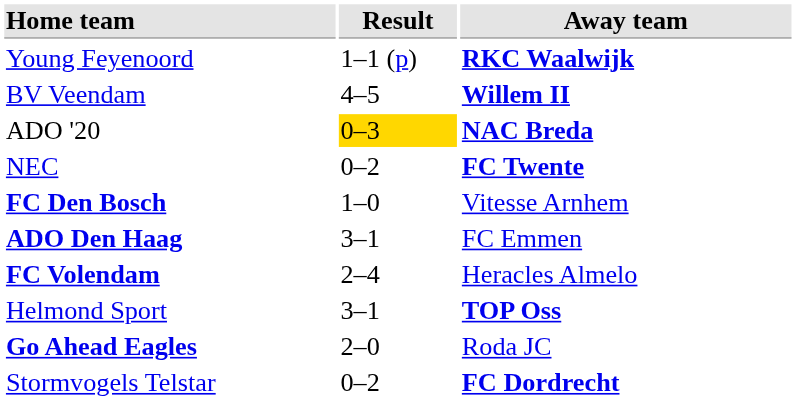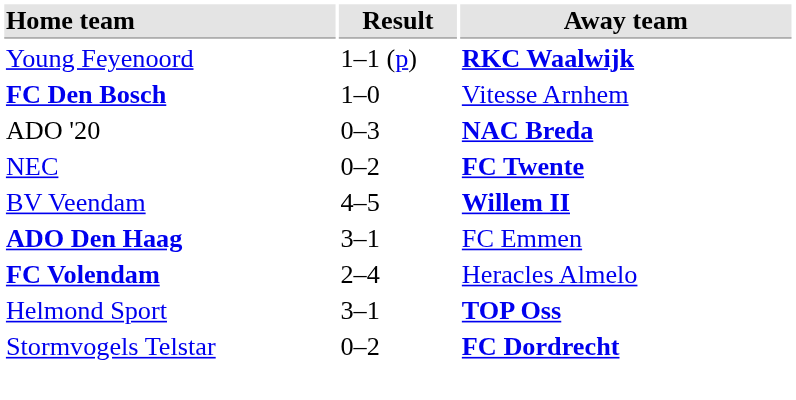rows swapped: FC Den Bosch <-> BV Veendam
ADO '20 | Result: gold background -> no background
- row: Go Ahead Eagles | 2–0 | Roda JC
